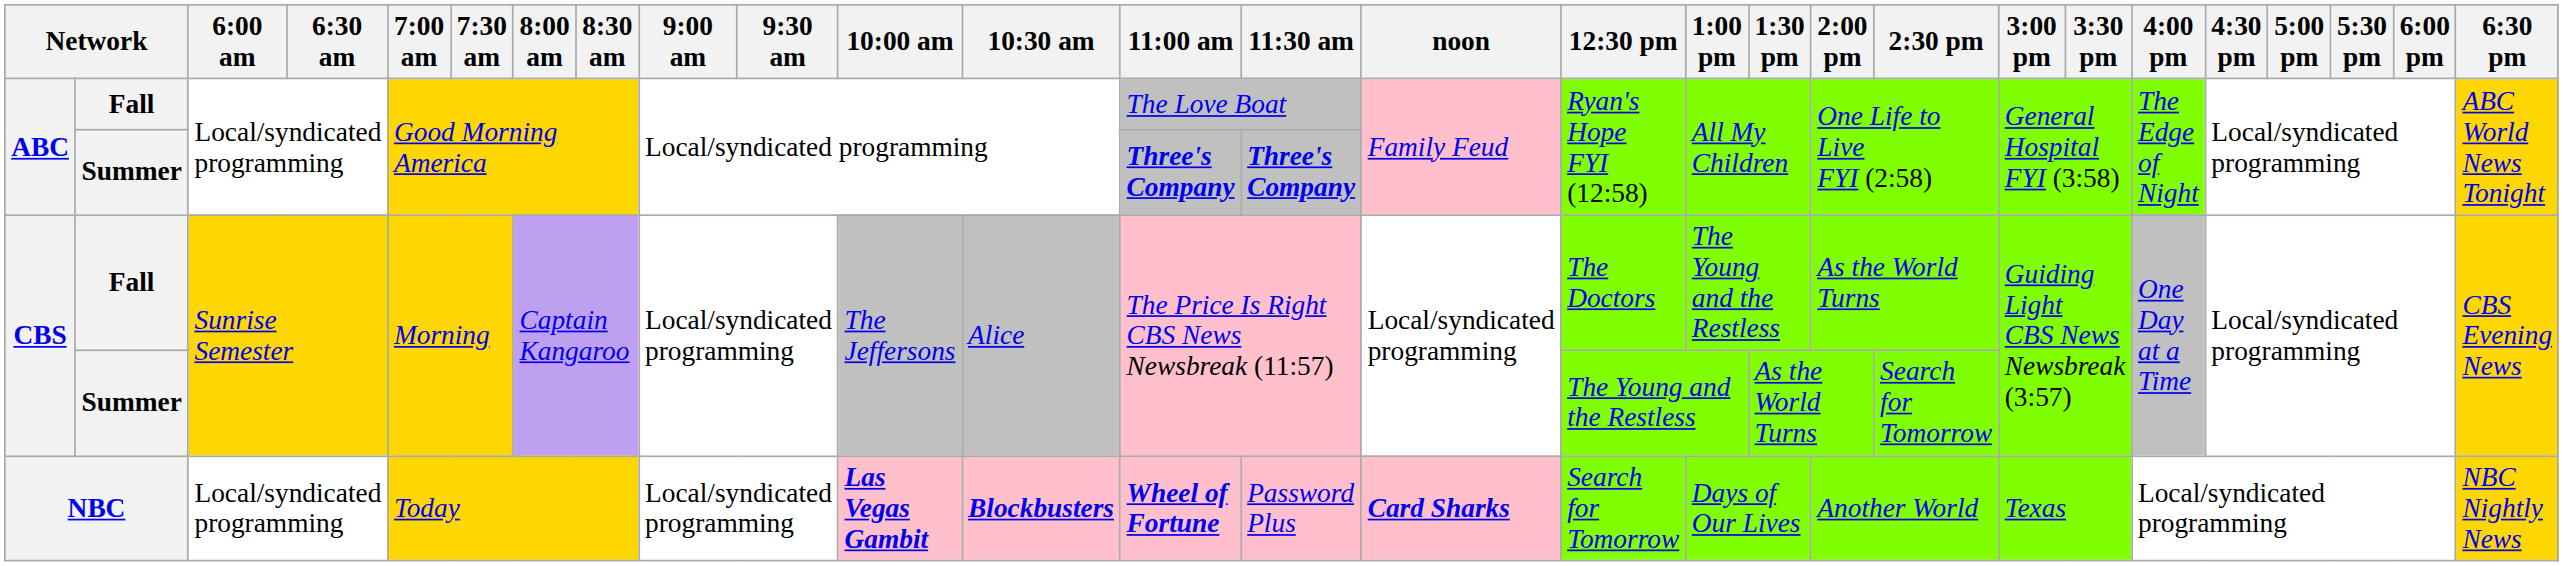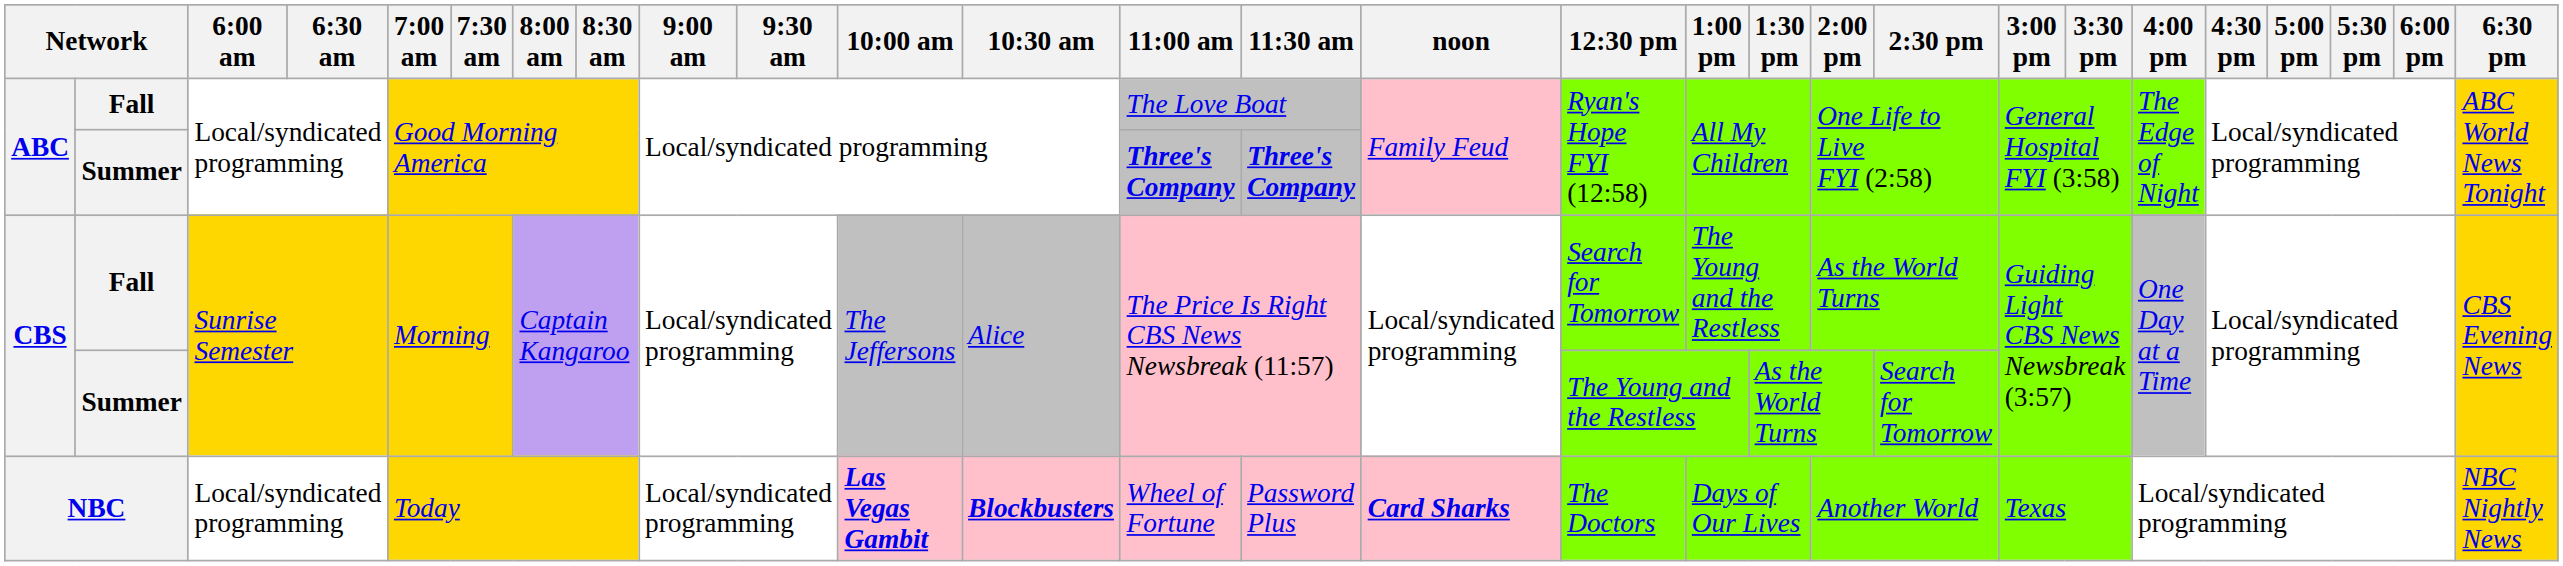CBS / Fall | 12:30 pm: The Doctors -> Search for Tomorrow
NBC | 11:00 am: bold -> normal
NBC | 12:30 pm: Search for Tomorrow -> The Doctors
